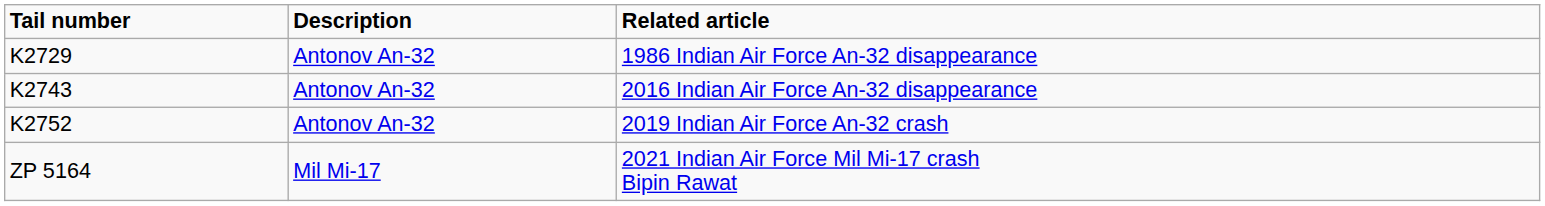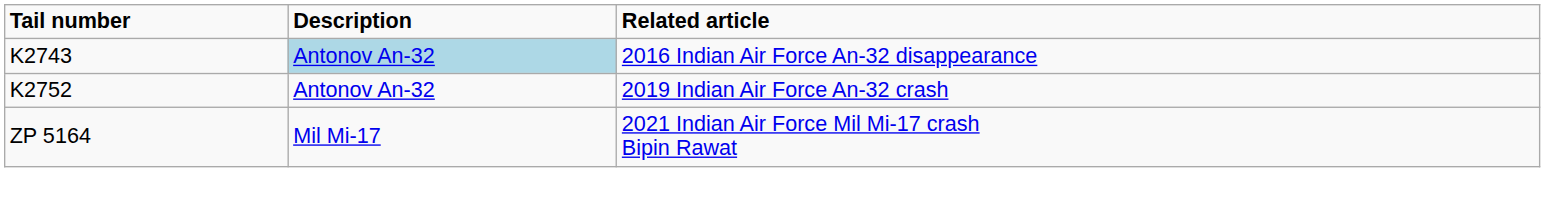- row: K2729 | Antonov An-32 | 1986 Indian Air Force An-32 disappearance
2016 Indian Air Force An-32 disappearance | Description: no background -> lightblue background
